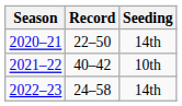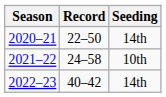2021–22 | Record: 40–42 -> 24–58
2022–23 | Record: 24–58 -> 40–42
